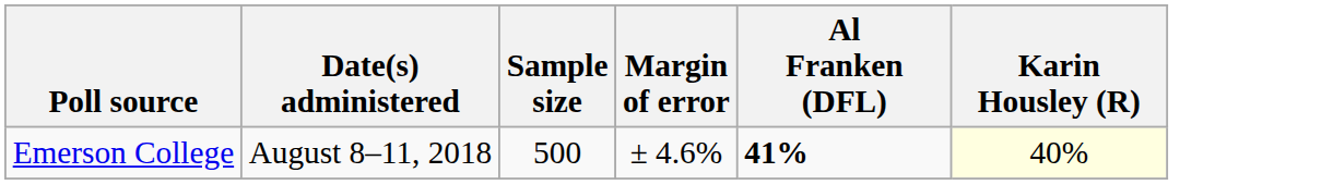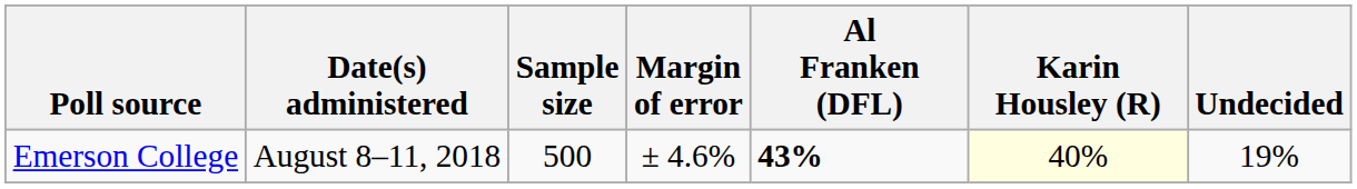+ column: Undecided | 19%
Emerson College | Al Franken (DFL): 41% -> 43%
